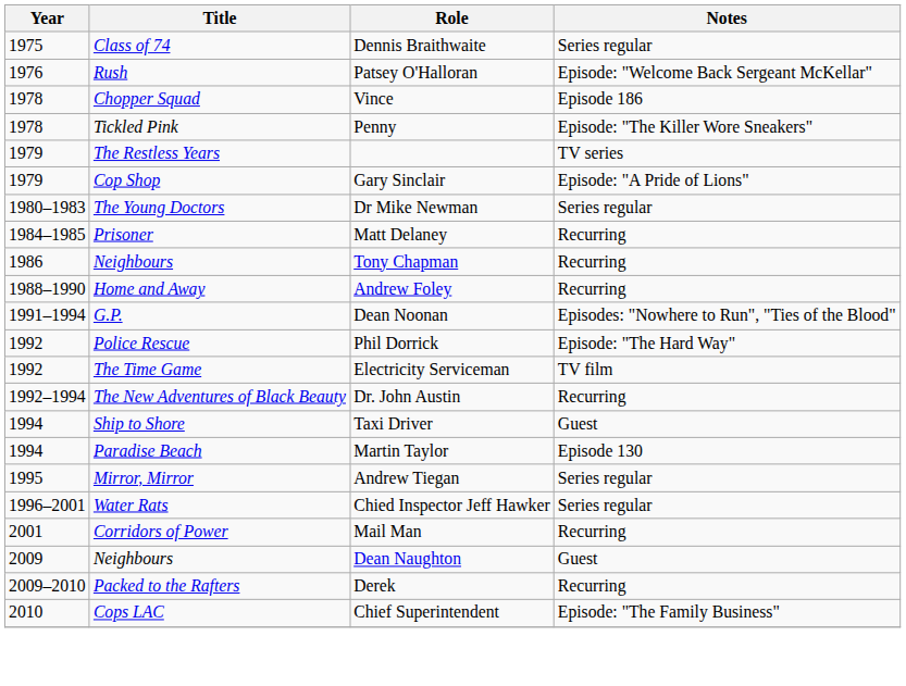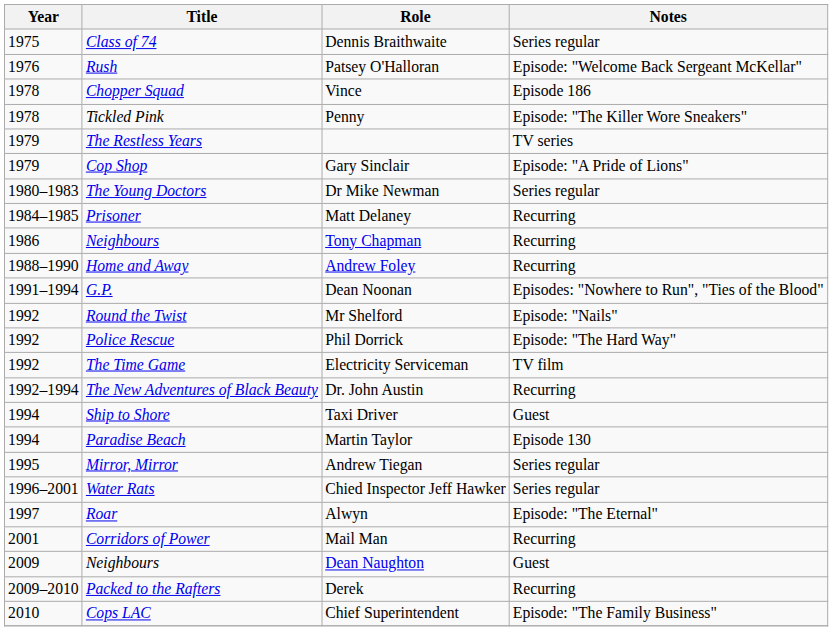+ row: 1992 | Round the Twist | Mr Shelford | Episode: "Nails"
+ row: 1997 | Roar | Alwyn | Episode: "The Eternal"
